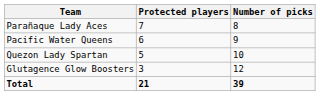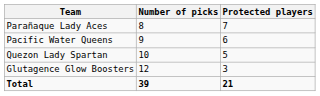columns swapped: Protected players <-> Number of picks
